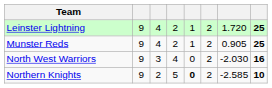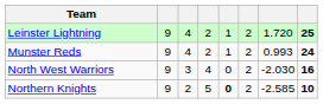Munster Reds | column 7: 0.905 -> 0.993
Munster Reds | column 8: 25 -> 24
